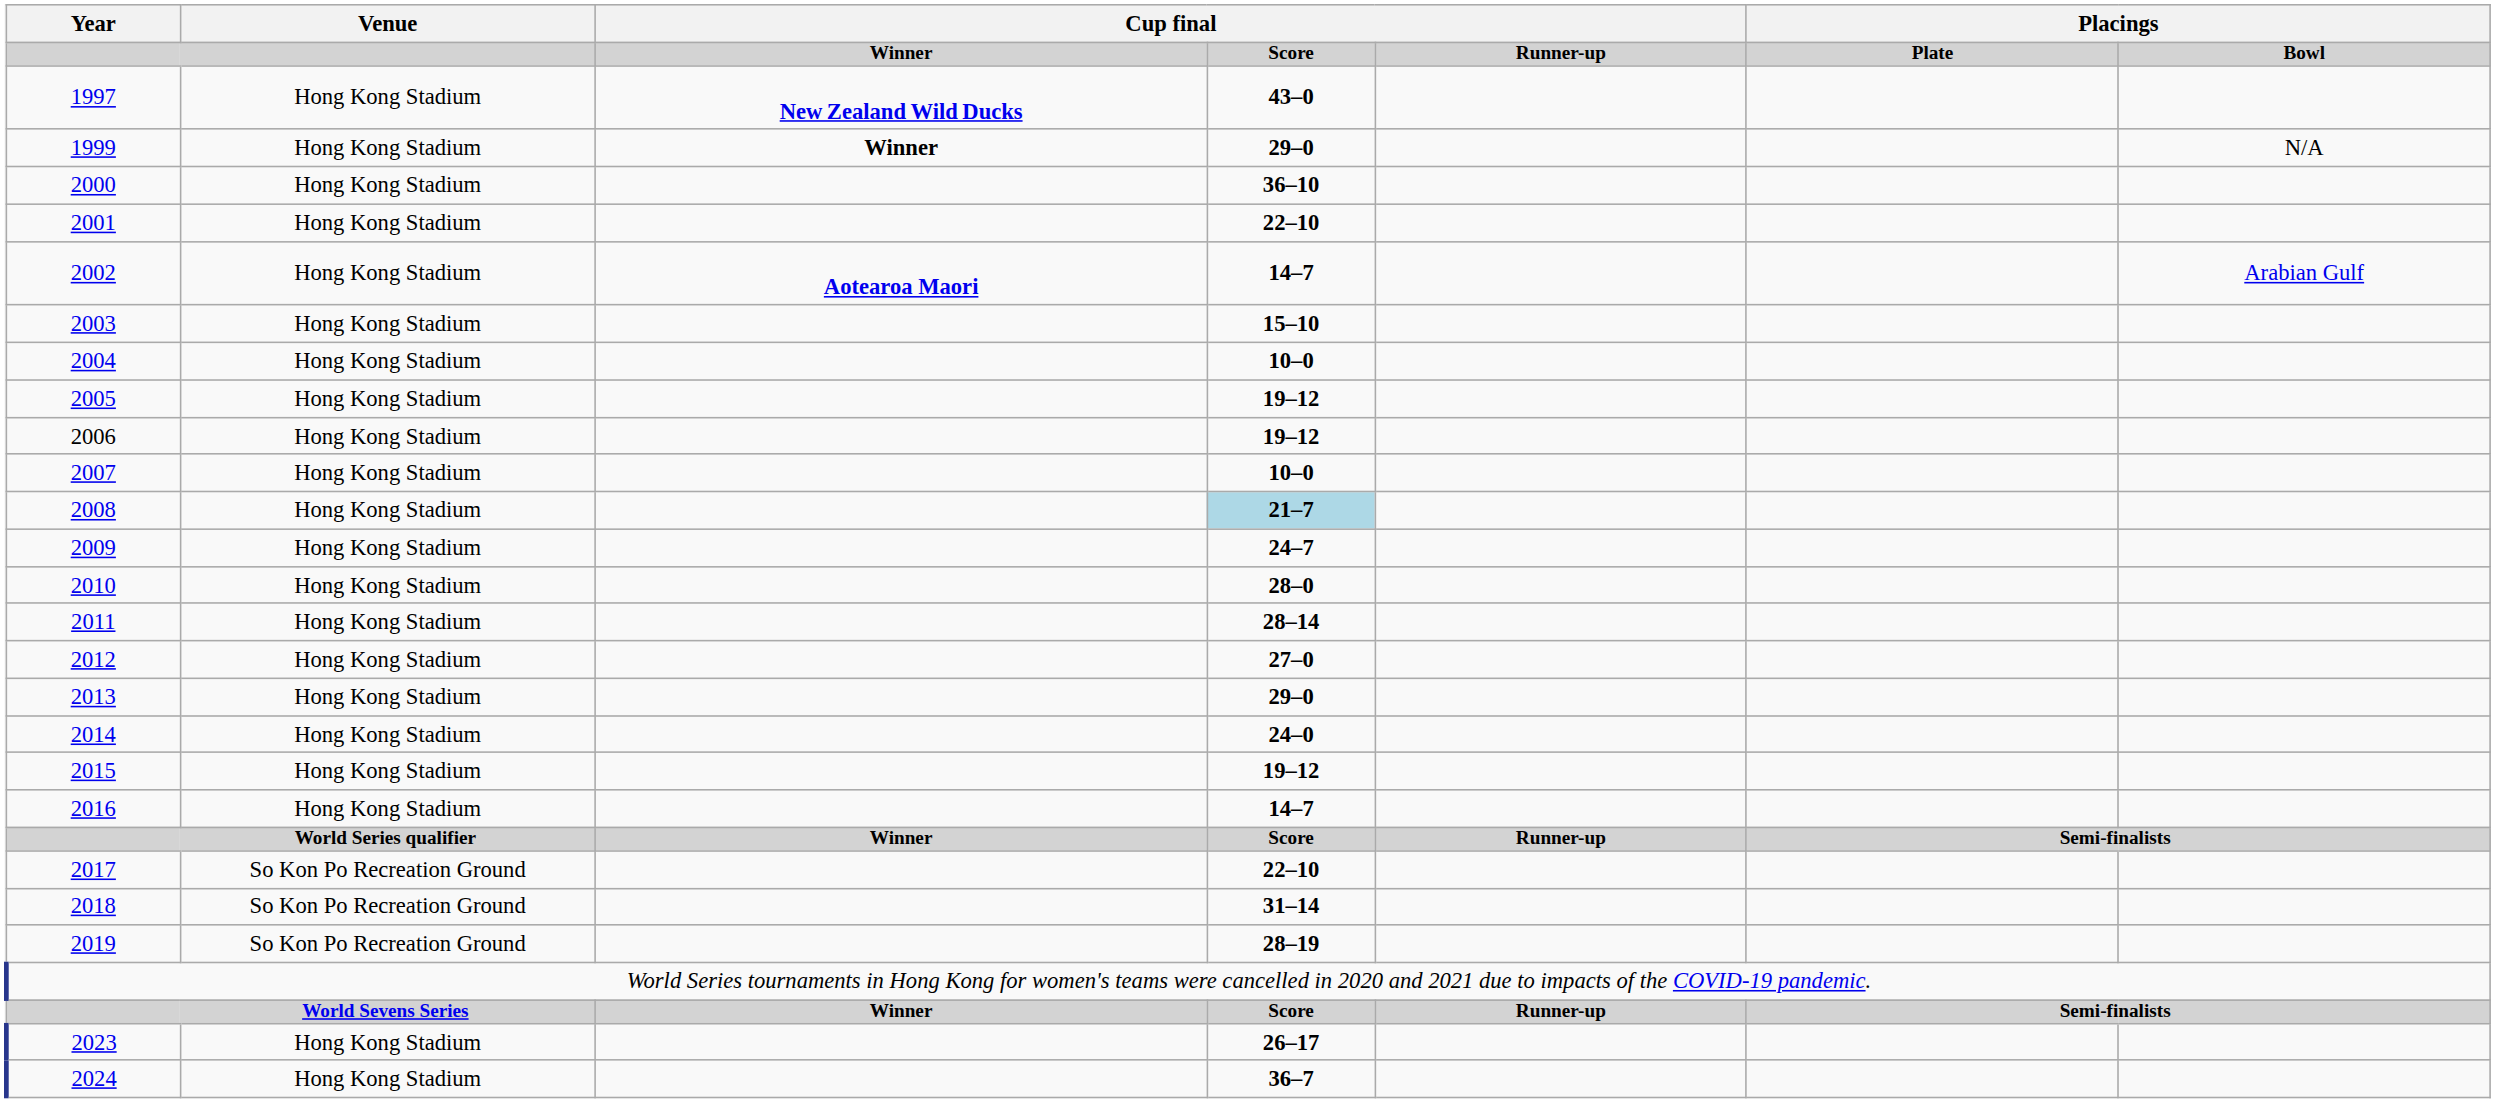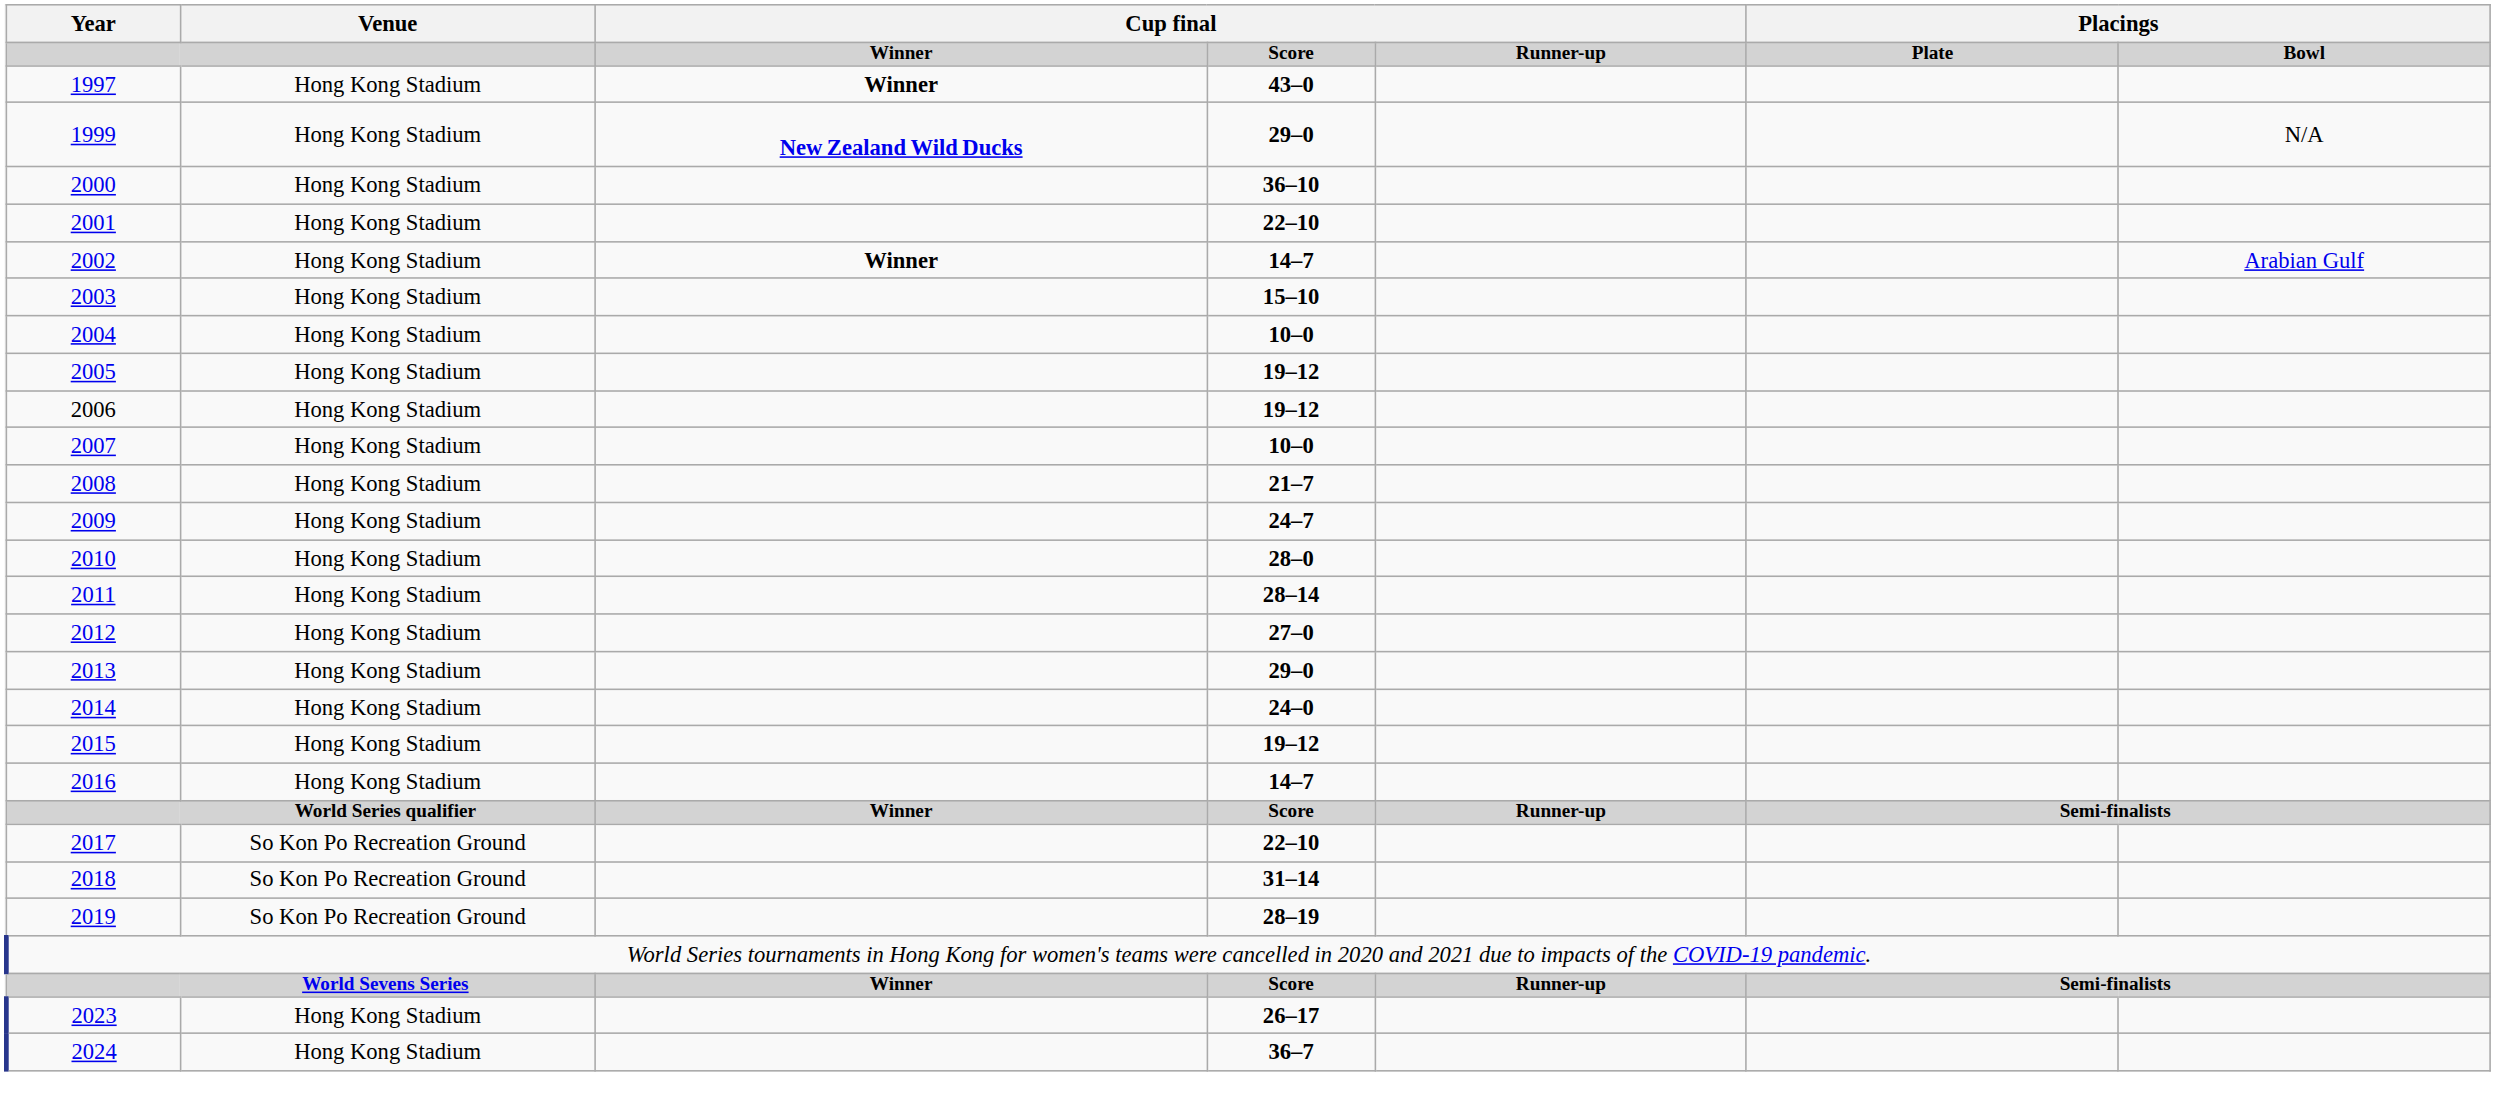1997 | column 3: New Zealand Wild Ducks -> Winner
1999 | column 3: Winner -> New Zealand Wild Ducks
2002 | column 3: Aotearoa Maori -> Winner
2008 | column 4: lightblue background -> no background
